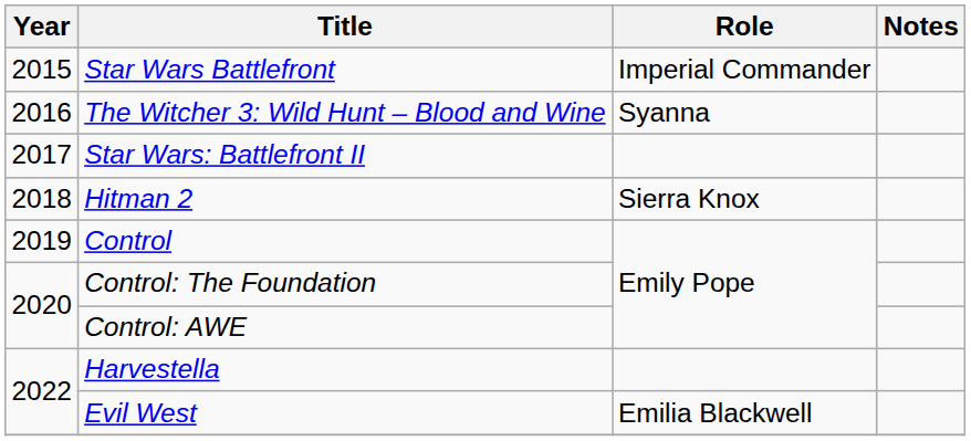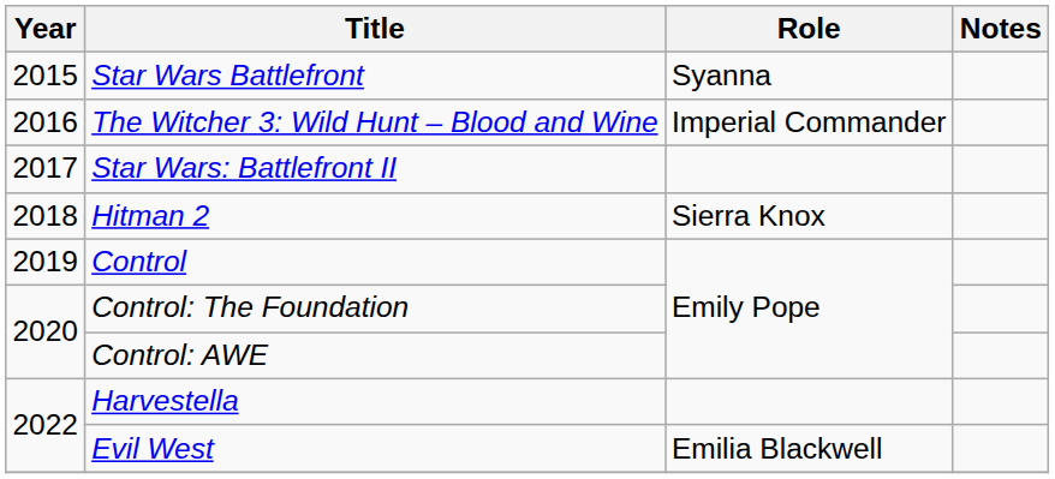Star Wars Battlefront | Role: Imperial Commander -> Syanna
The Witcher 3: Wild Hunt – Blood and Wine | Role: Syanna -> Imperial Commander
